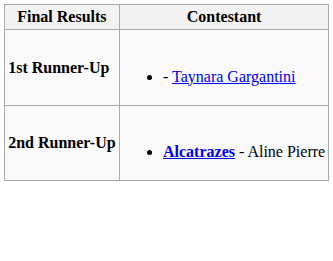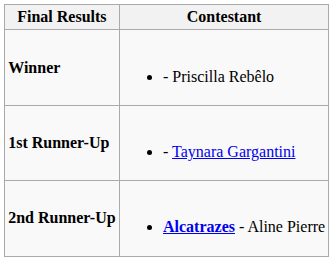+ row: Winner | - Priscilla Rebêlo
